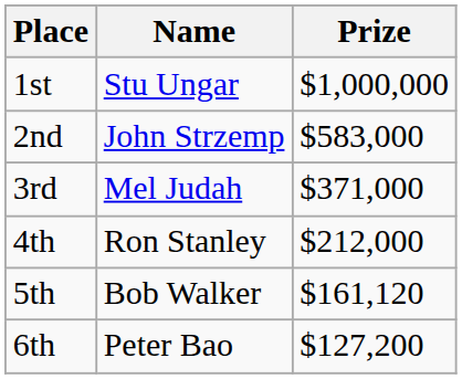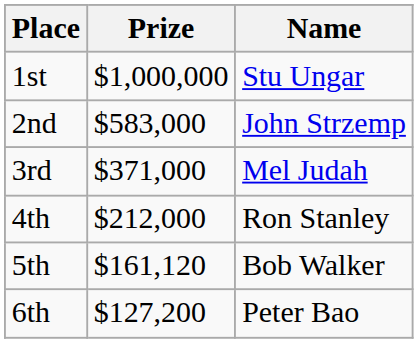columns swapped: Name <-> Prize
